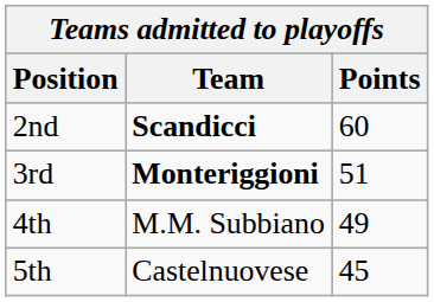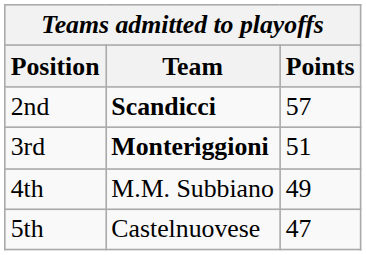2nd | Points: 60 -> 57
5th | Points: 45 -> 47
